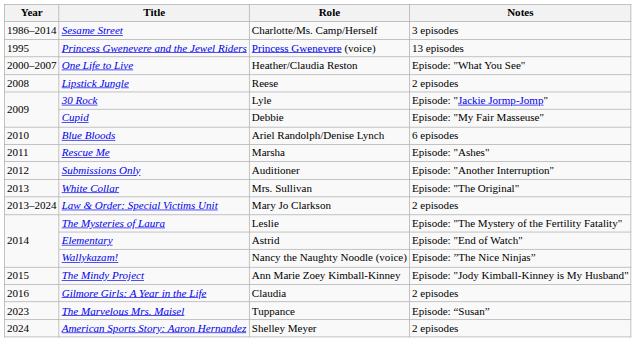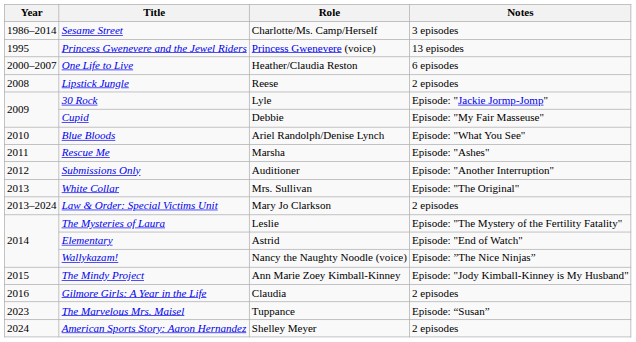One Life to Live | Notes: Episode: "What You See" -> 6 episodes
Blue Bloods | Notes: 6 episodes -> Episode: "What You See"
